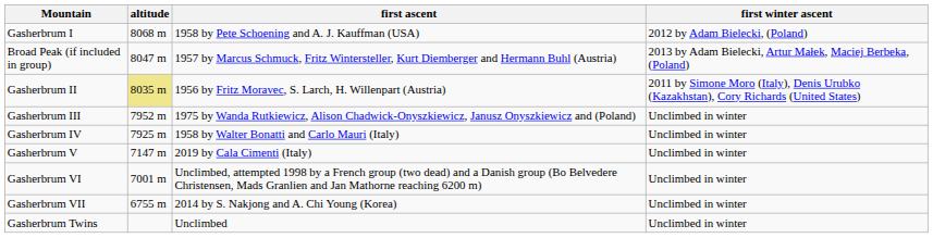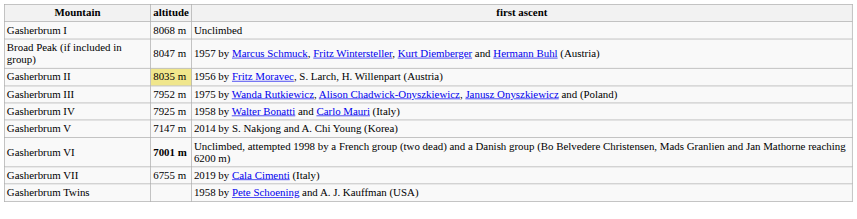- column: first winter ascent | 2012 by Adam Bielecki, (Poland) | 2013 by Adam Bielecki, Artur Małek, Maciej Berbeka, (Poland) | 2011 by Simone Moro (Italy), Denis Urubko (Kazakhstan), Cory Richards (United States) | Unclimbed in winter | Unclimbed in winter | Unclimbed in winter | Unclimbed in winter | Unclimbed in winter | Unclimbed in winter
Gasherbrum I | first ascent: 1958 by Pete Schoening and A. J. Kauffman (USA) -> Unclimbed
Gasherbrum V | first ascent: 2019 by Cala Cimenti (Italy) -> 2014 by S. Nakjong and A. Chi Young (Korea)
Gasherbrum VI | altitude: normal -> bold
Gasherbrum VII | first ascent: 2014 by S. Nakjong and A. Chi Young (Korea) -> 2019 by Cala Cimenti (Italy)
Gasherbrum Twins | first ascent: Unclimbed -> 1958 by Pete Schoening and A. J. Kauffman (USA)
